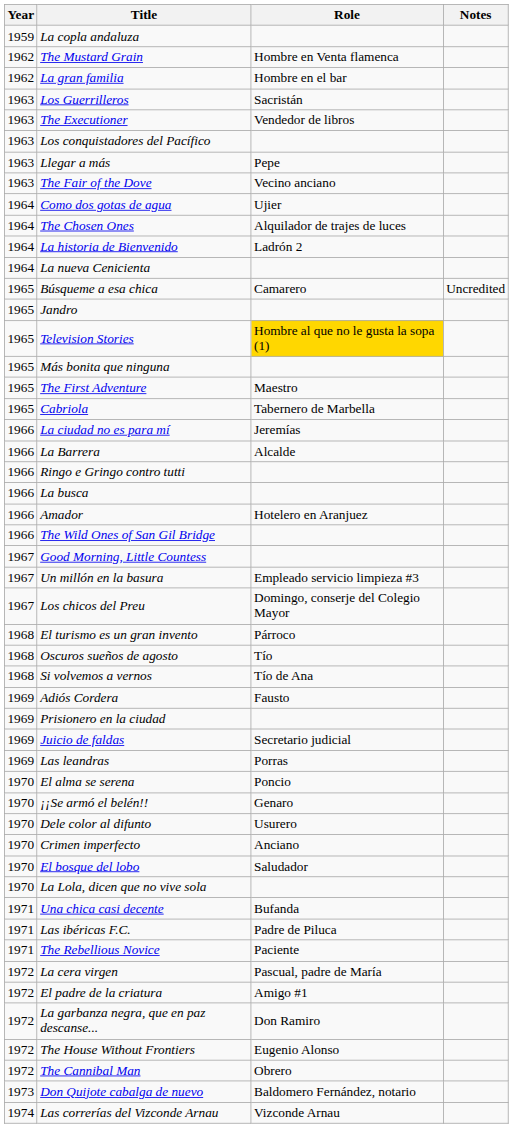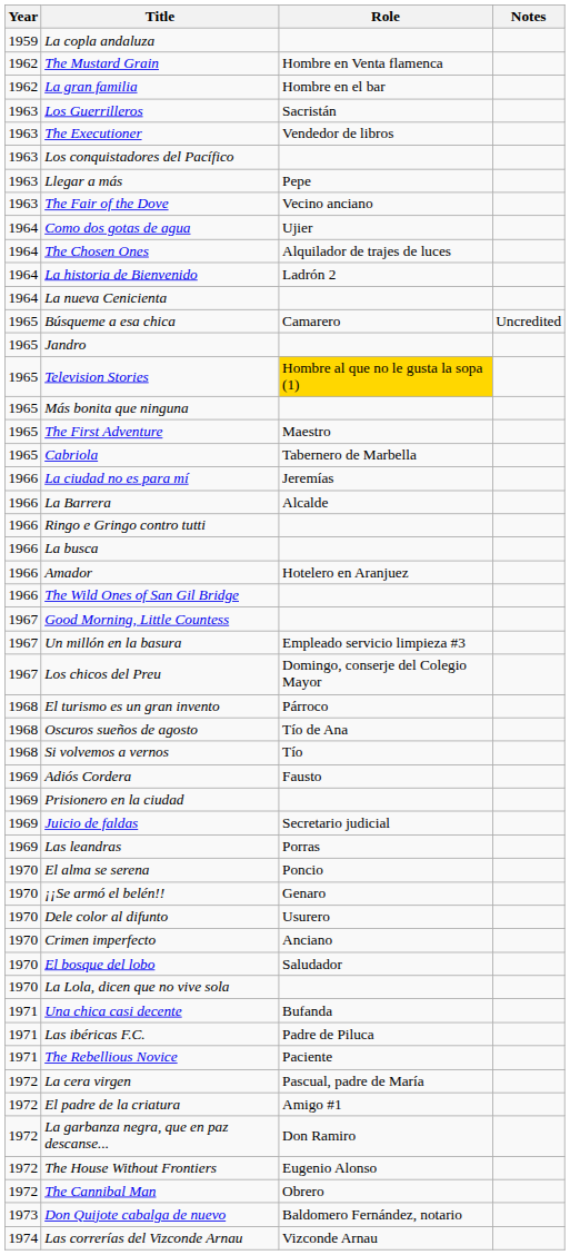Oscuros sueños de agosto | Role: Tío -> Tío de Ana
Si volvemos a vernos | Role: Tío de Ana -> Tío
